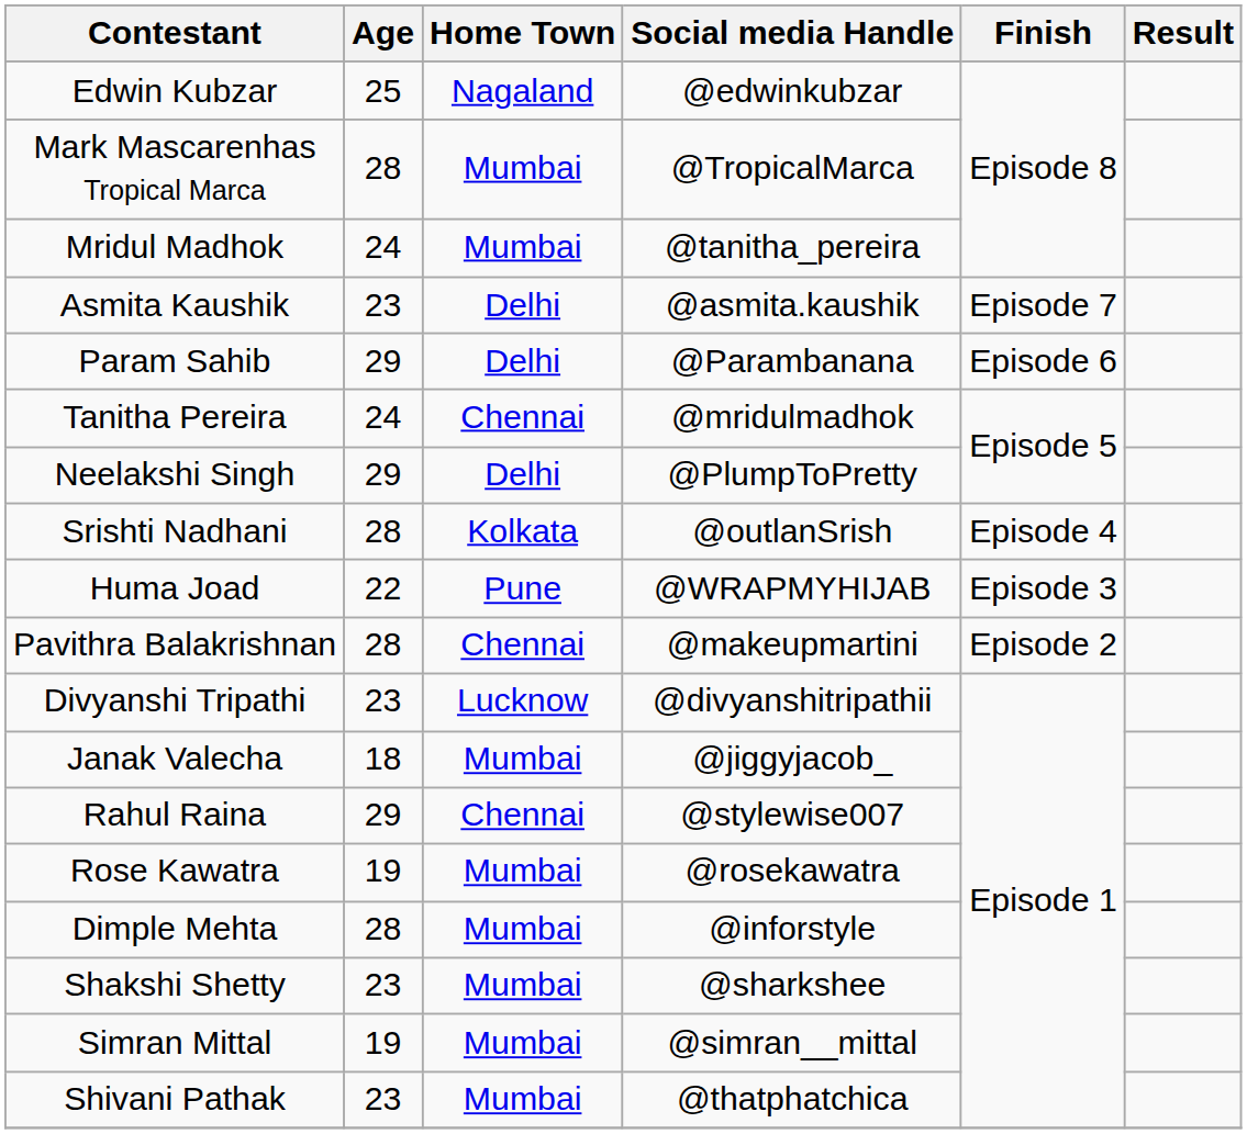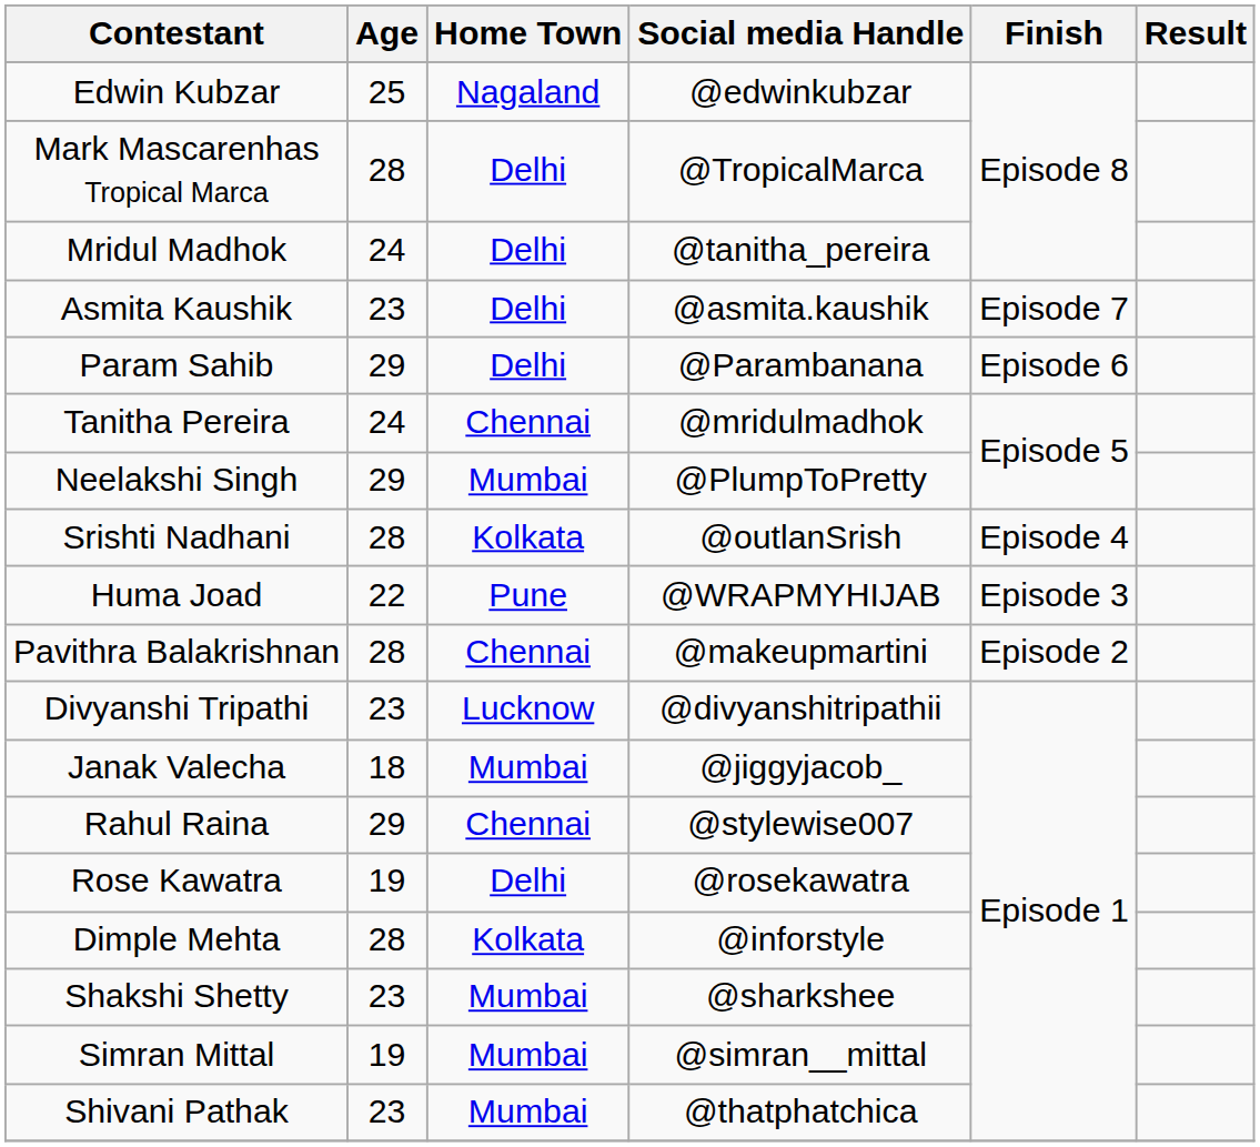Mark Mascarenhas Tropical Marca | Home Town: Mumbai -> Delhi
Mridul Madhok | Home Town: Mumbai -> Delhi
Neelakshi Singh | Home Town: Delhi -> Mumbai
Rose Kawatra | Home Town: Mumbai -> Delhi
Dimple Mehta | Home Town: Mumbai -> Kolkata
